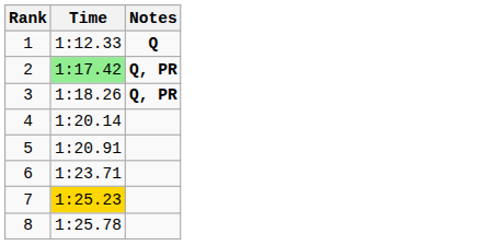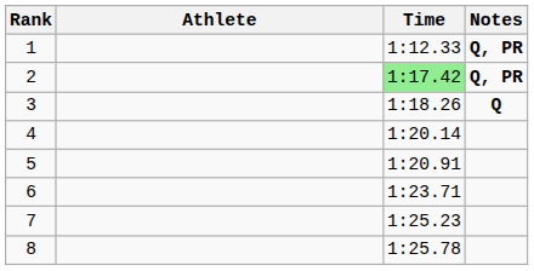+ column: Athlete
1 | Notes: Q -> Q, PR
3 | Notes: Q, PR -> Q
7 | Time: gold background -> no background
